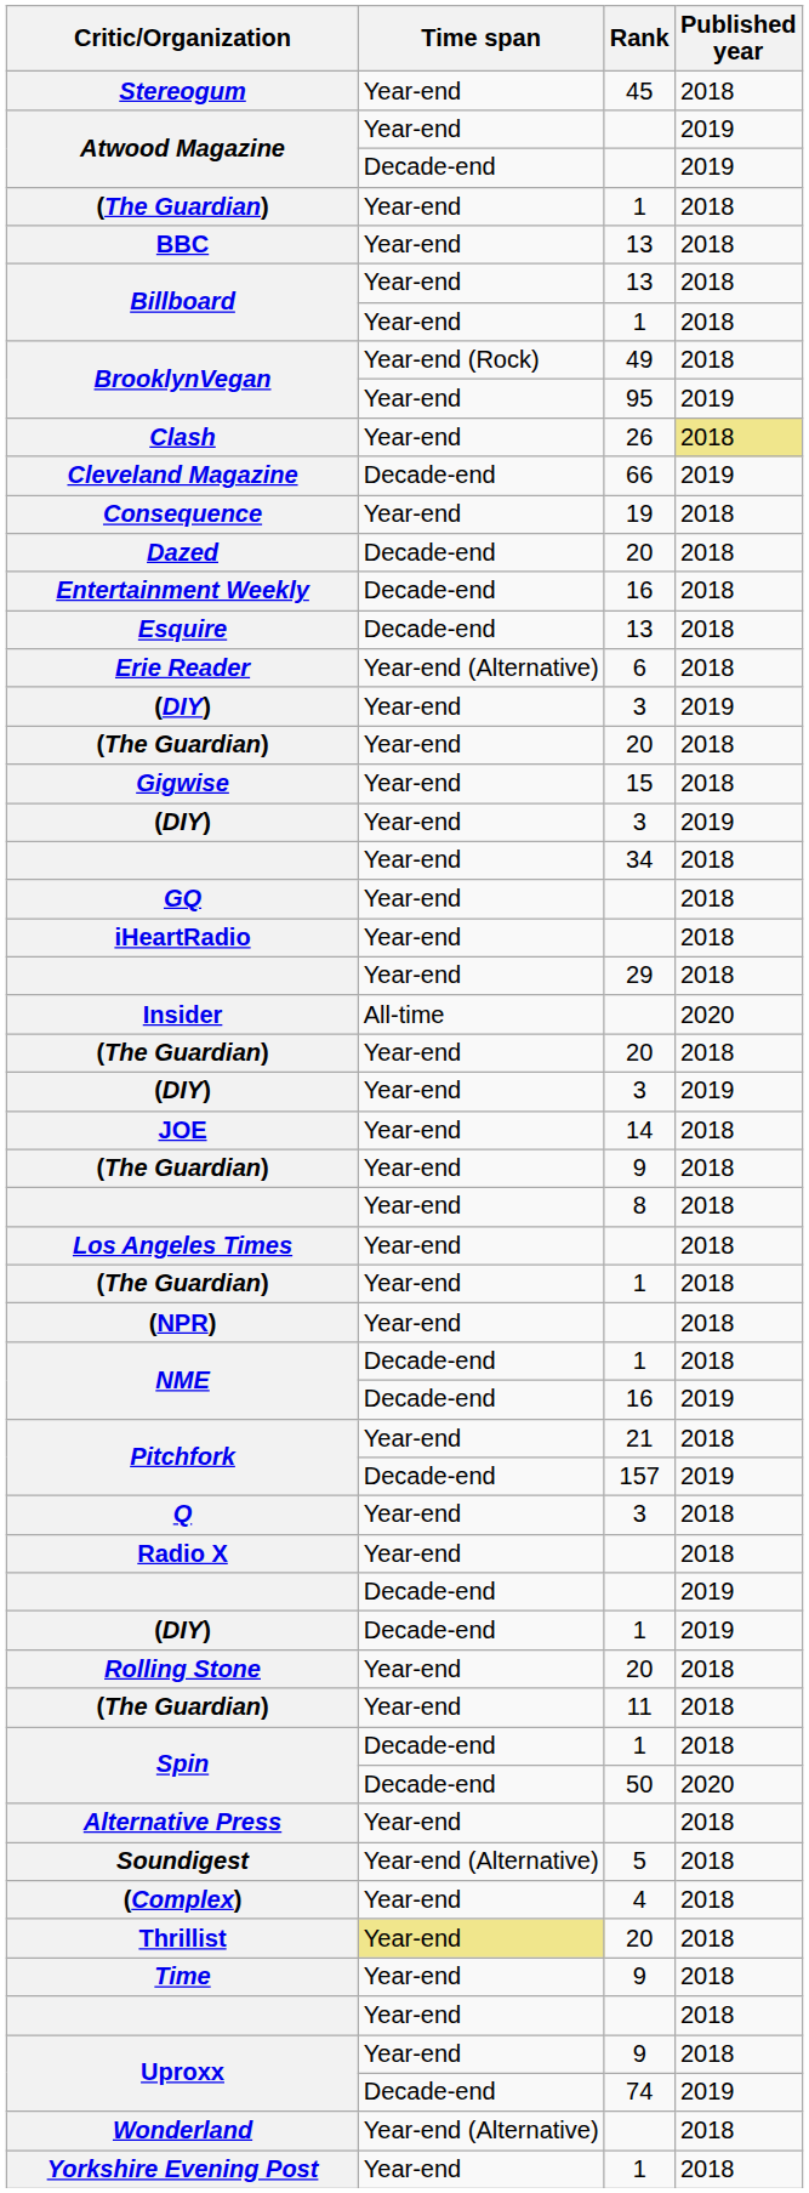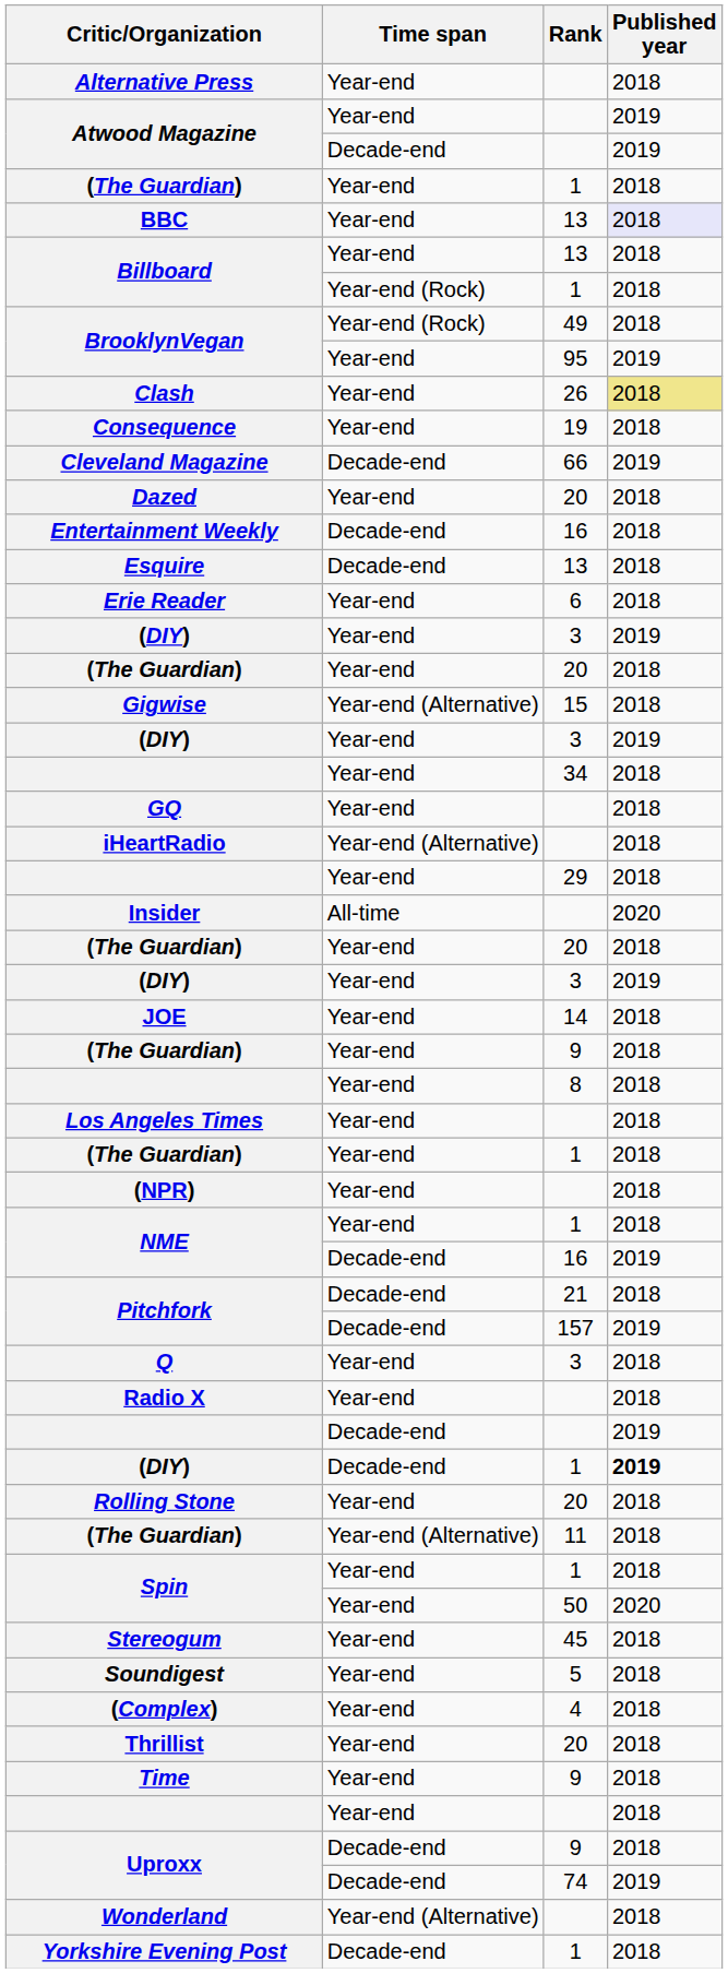rows swapped: Alternative Press <-> Stereogum
BBC | Published year: no background -> lavender background
Billboard / 1 | Time span: Year-end -> Year-end (Rock)
rows swapped: Cleveland Magazine <-> Consequence
Dazed | Time span: Decade-end -> Year-end
Erie Reader | Time span: Year-end (Alternative) -> Year-end
Gigwise | Time span: Year-end -> Year-end (Alternative)
iHeartRadio | Time span: Year-end -> Year-end (Alternative)
NME / 1 | Time span: Decade-end -> Year-end
Pitchfork / 21 | Time span: Year-end -> Decade-end
(DIY) / 1 | Published year: normal -> bold
(The Guardian) / 11 | Time span: Year-end -> Year-end (Alternative)
Spin / 1 | Time span: Decade-end -> Year-end
Spin / 50 | Time span: Decade-end -> Year-end
Soundigest | Time span: Year-end (Alternative) -> Year-end
Thrillist | Time span: khaki background -> no background
Uproxx / 9 | Time span: Year-end -> Decade-end
Yorkshire Evening Post | Time span: Year-end -> Decade-end
